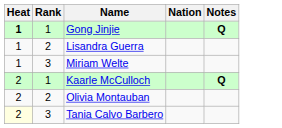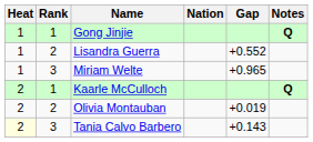+ column: Gap | +0.552 | +0.965 | +0.019 | +0.143
Gong Jinjie | Heat: bold -> normal
